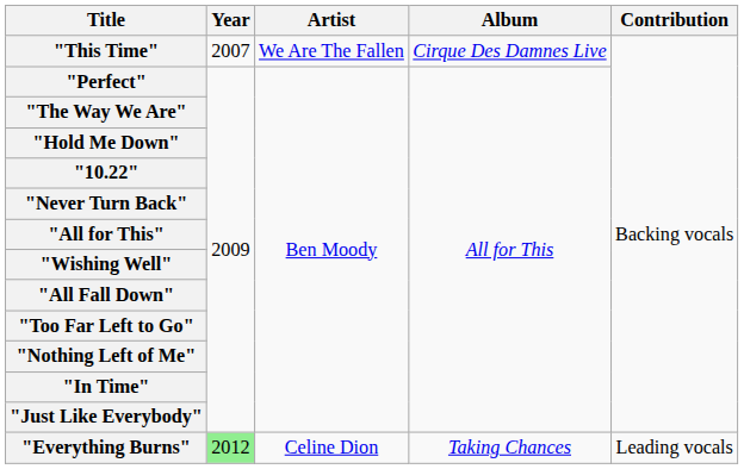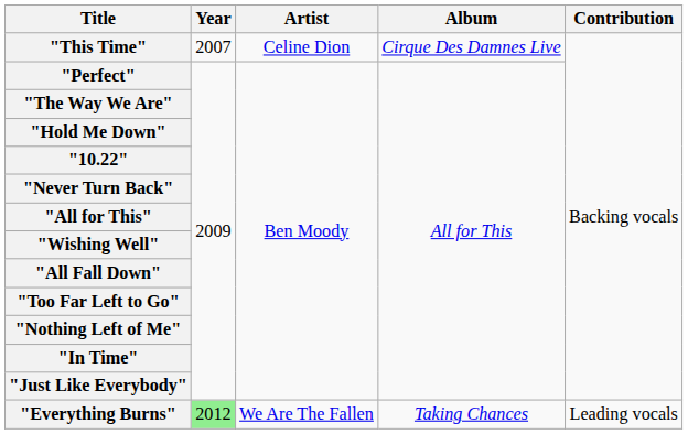"This Time" | Artist: We Are The Fallen -> Celine Dion
"Everything Burns" | Artist: Celine Dion -> We Are The Fallen
